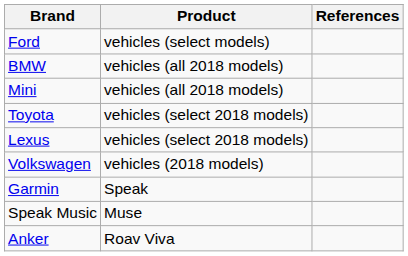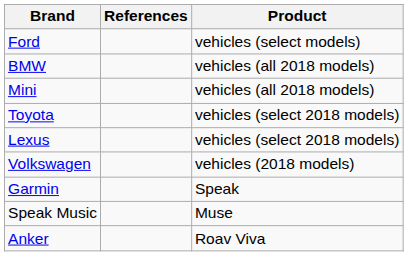columns swapped: Product <-> References
